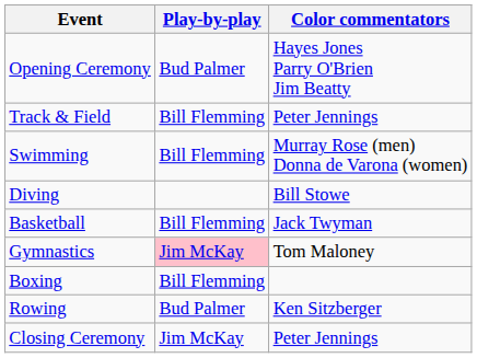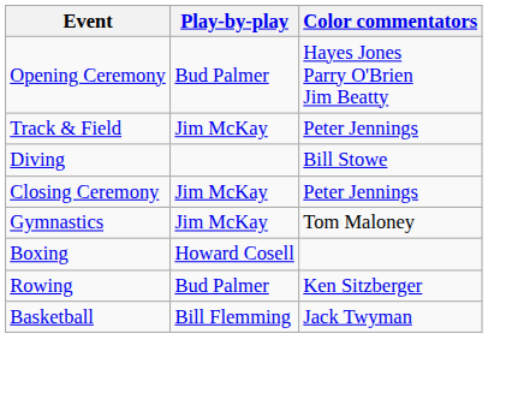Track & Field | Play-by-play: Bill Flemming -> Jim McKay
- row: Swimming | Bill Flemming | Murray Rose (men) Donna de Varona (women)
rows swapped: Basketball <-> Closing Ceremony
Gymnastics | Play-by-play: pink background -> no background
Boxing | Play-by-play: Bill Flemming -> Howard Cosell
